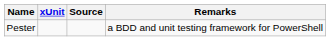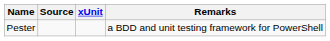columns swapped: xUnit <-> Source
